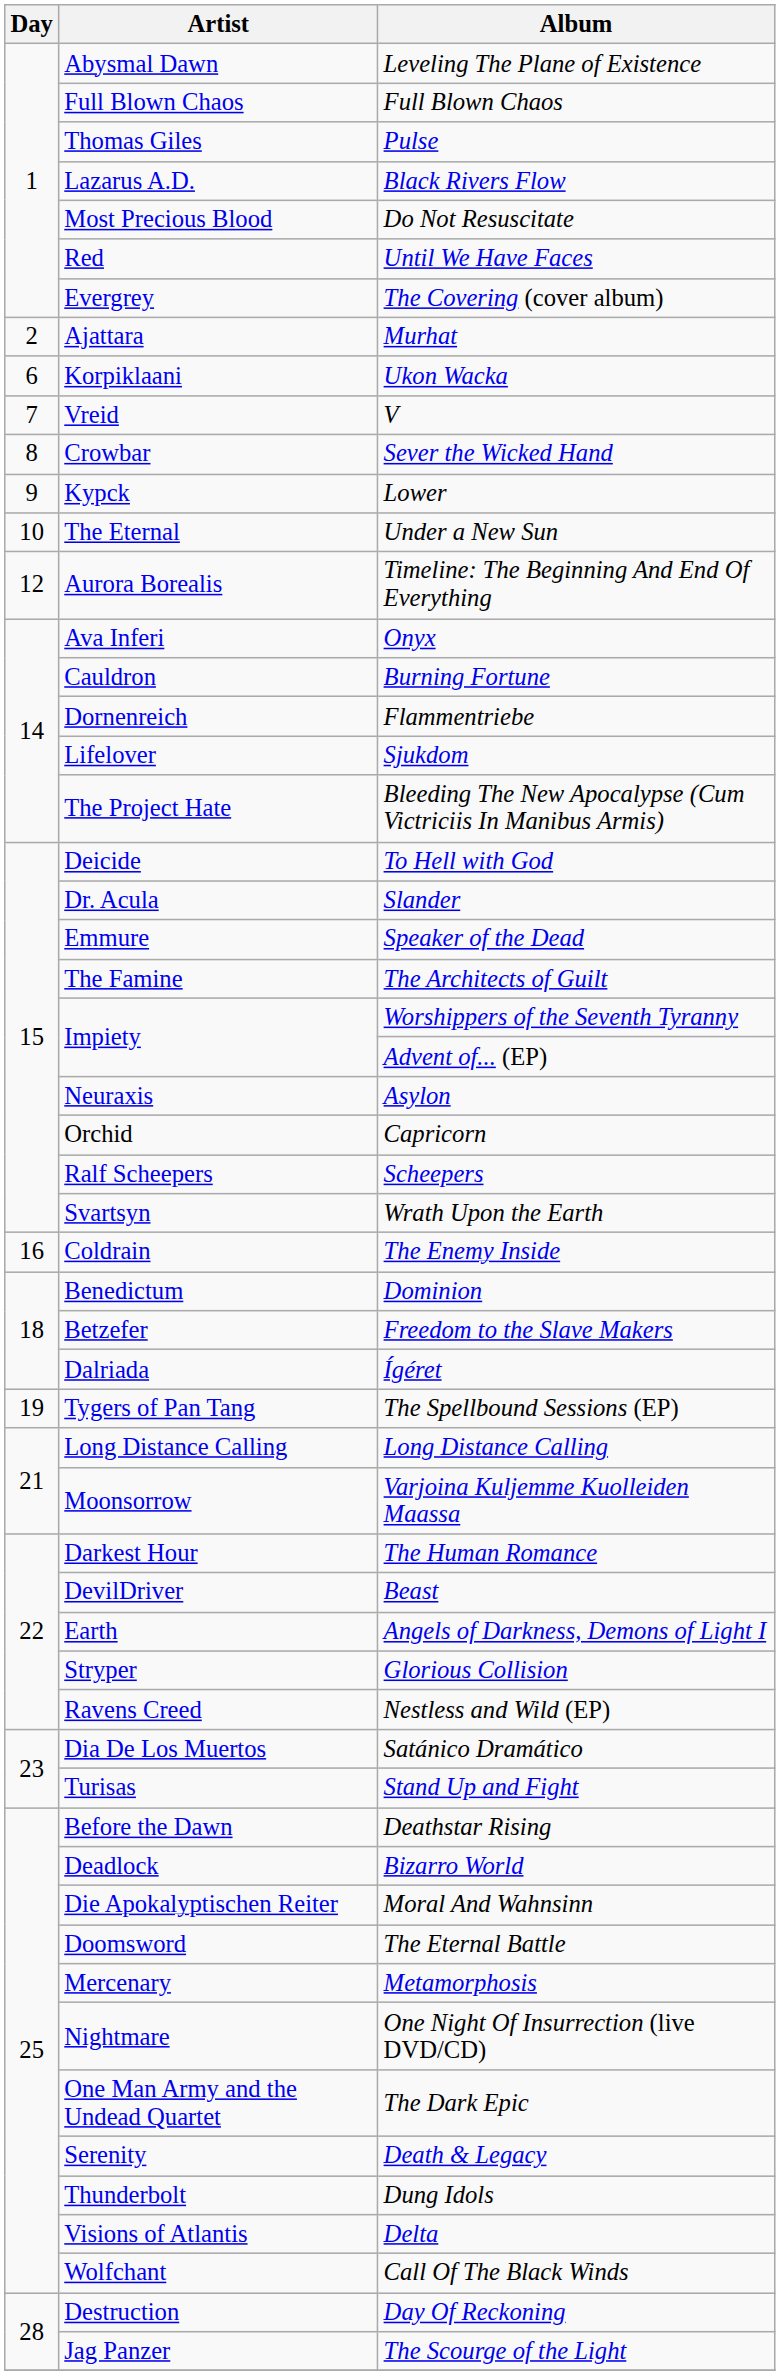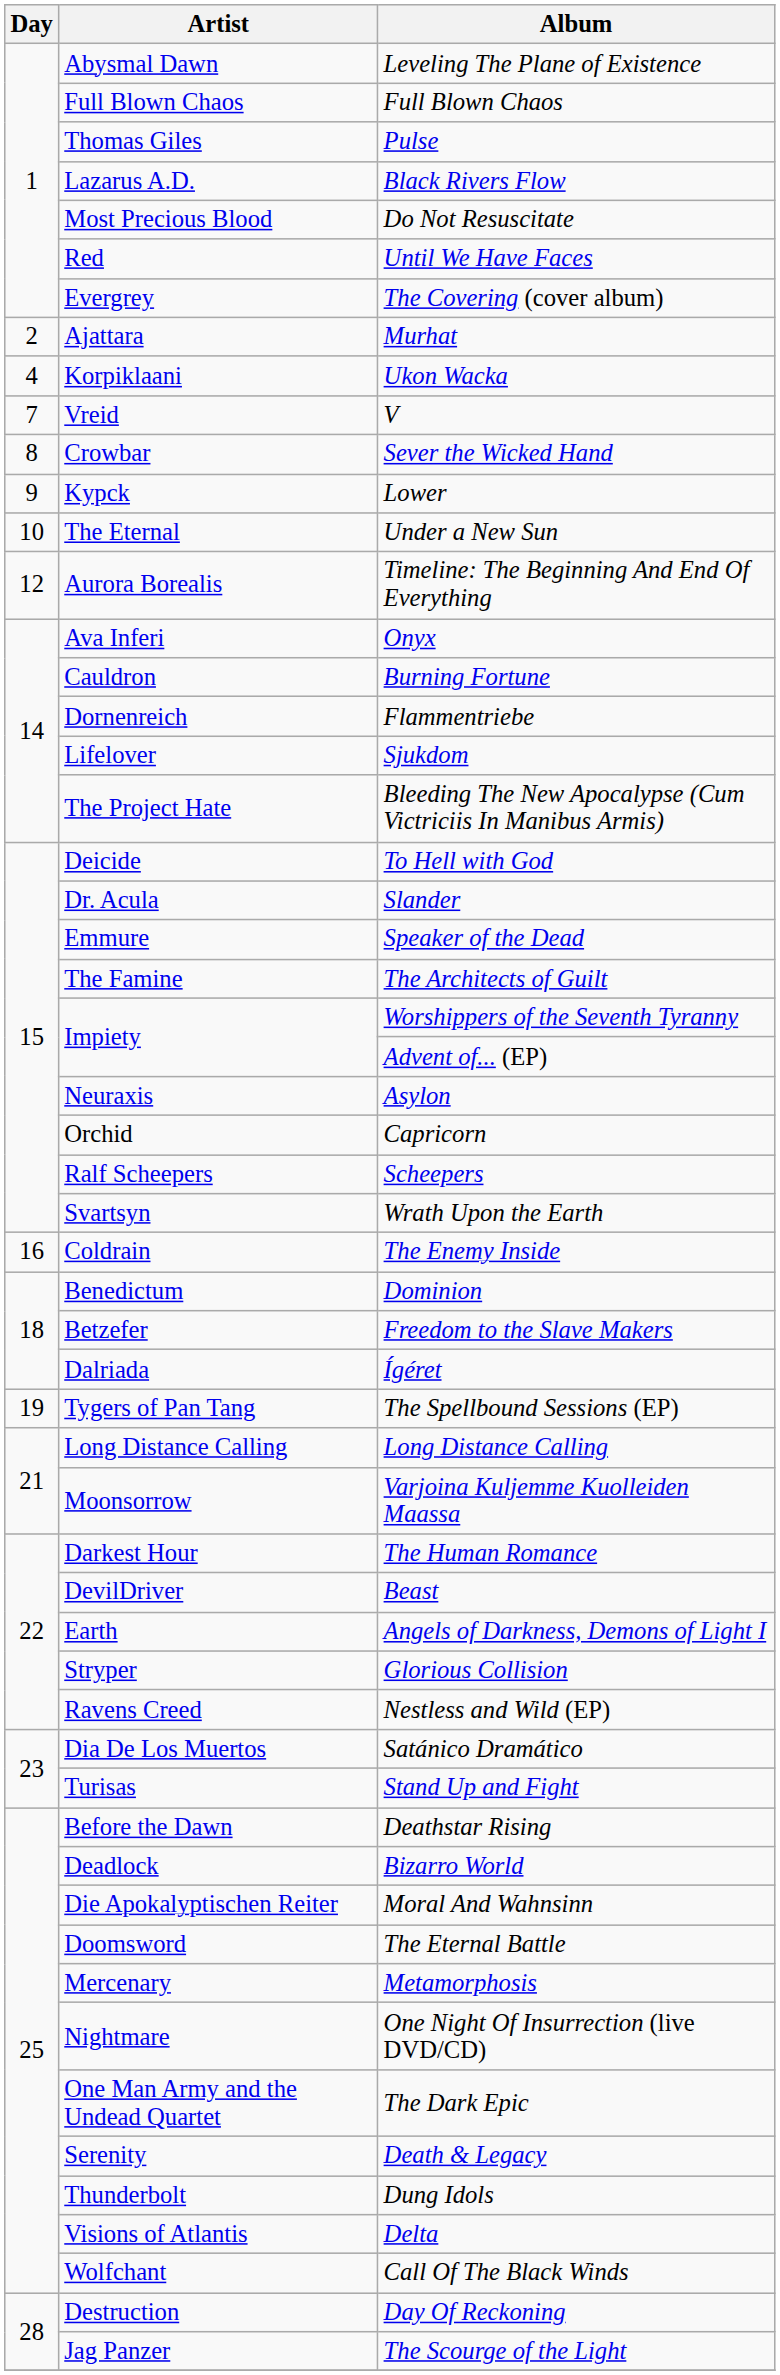Ukon Wacka | Day: 6 -> 4
